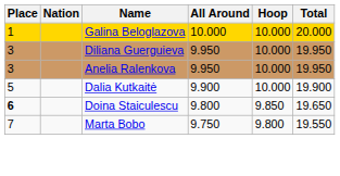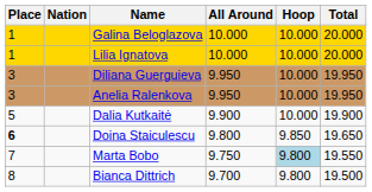+ row: 1 | Lilia Ignatova | 10.000 | 10.000 | 20.000
Marta Bobo | Hoop: no background -> lightblue background
+ row: 8 | Bianca Dittrich | 9.700 | 9.800 | 19.500
